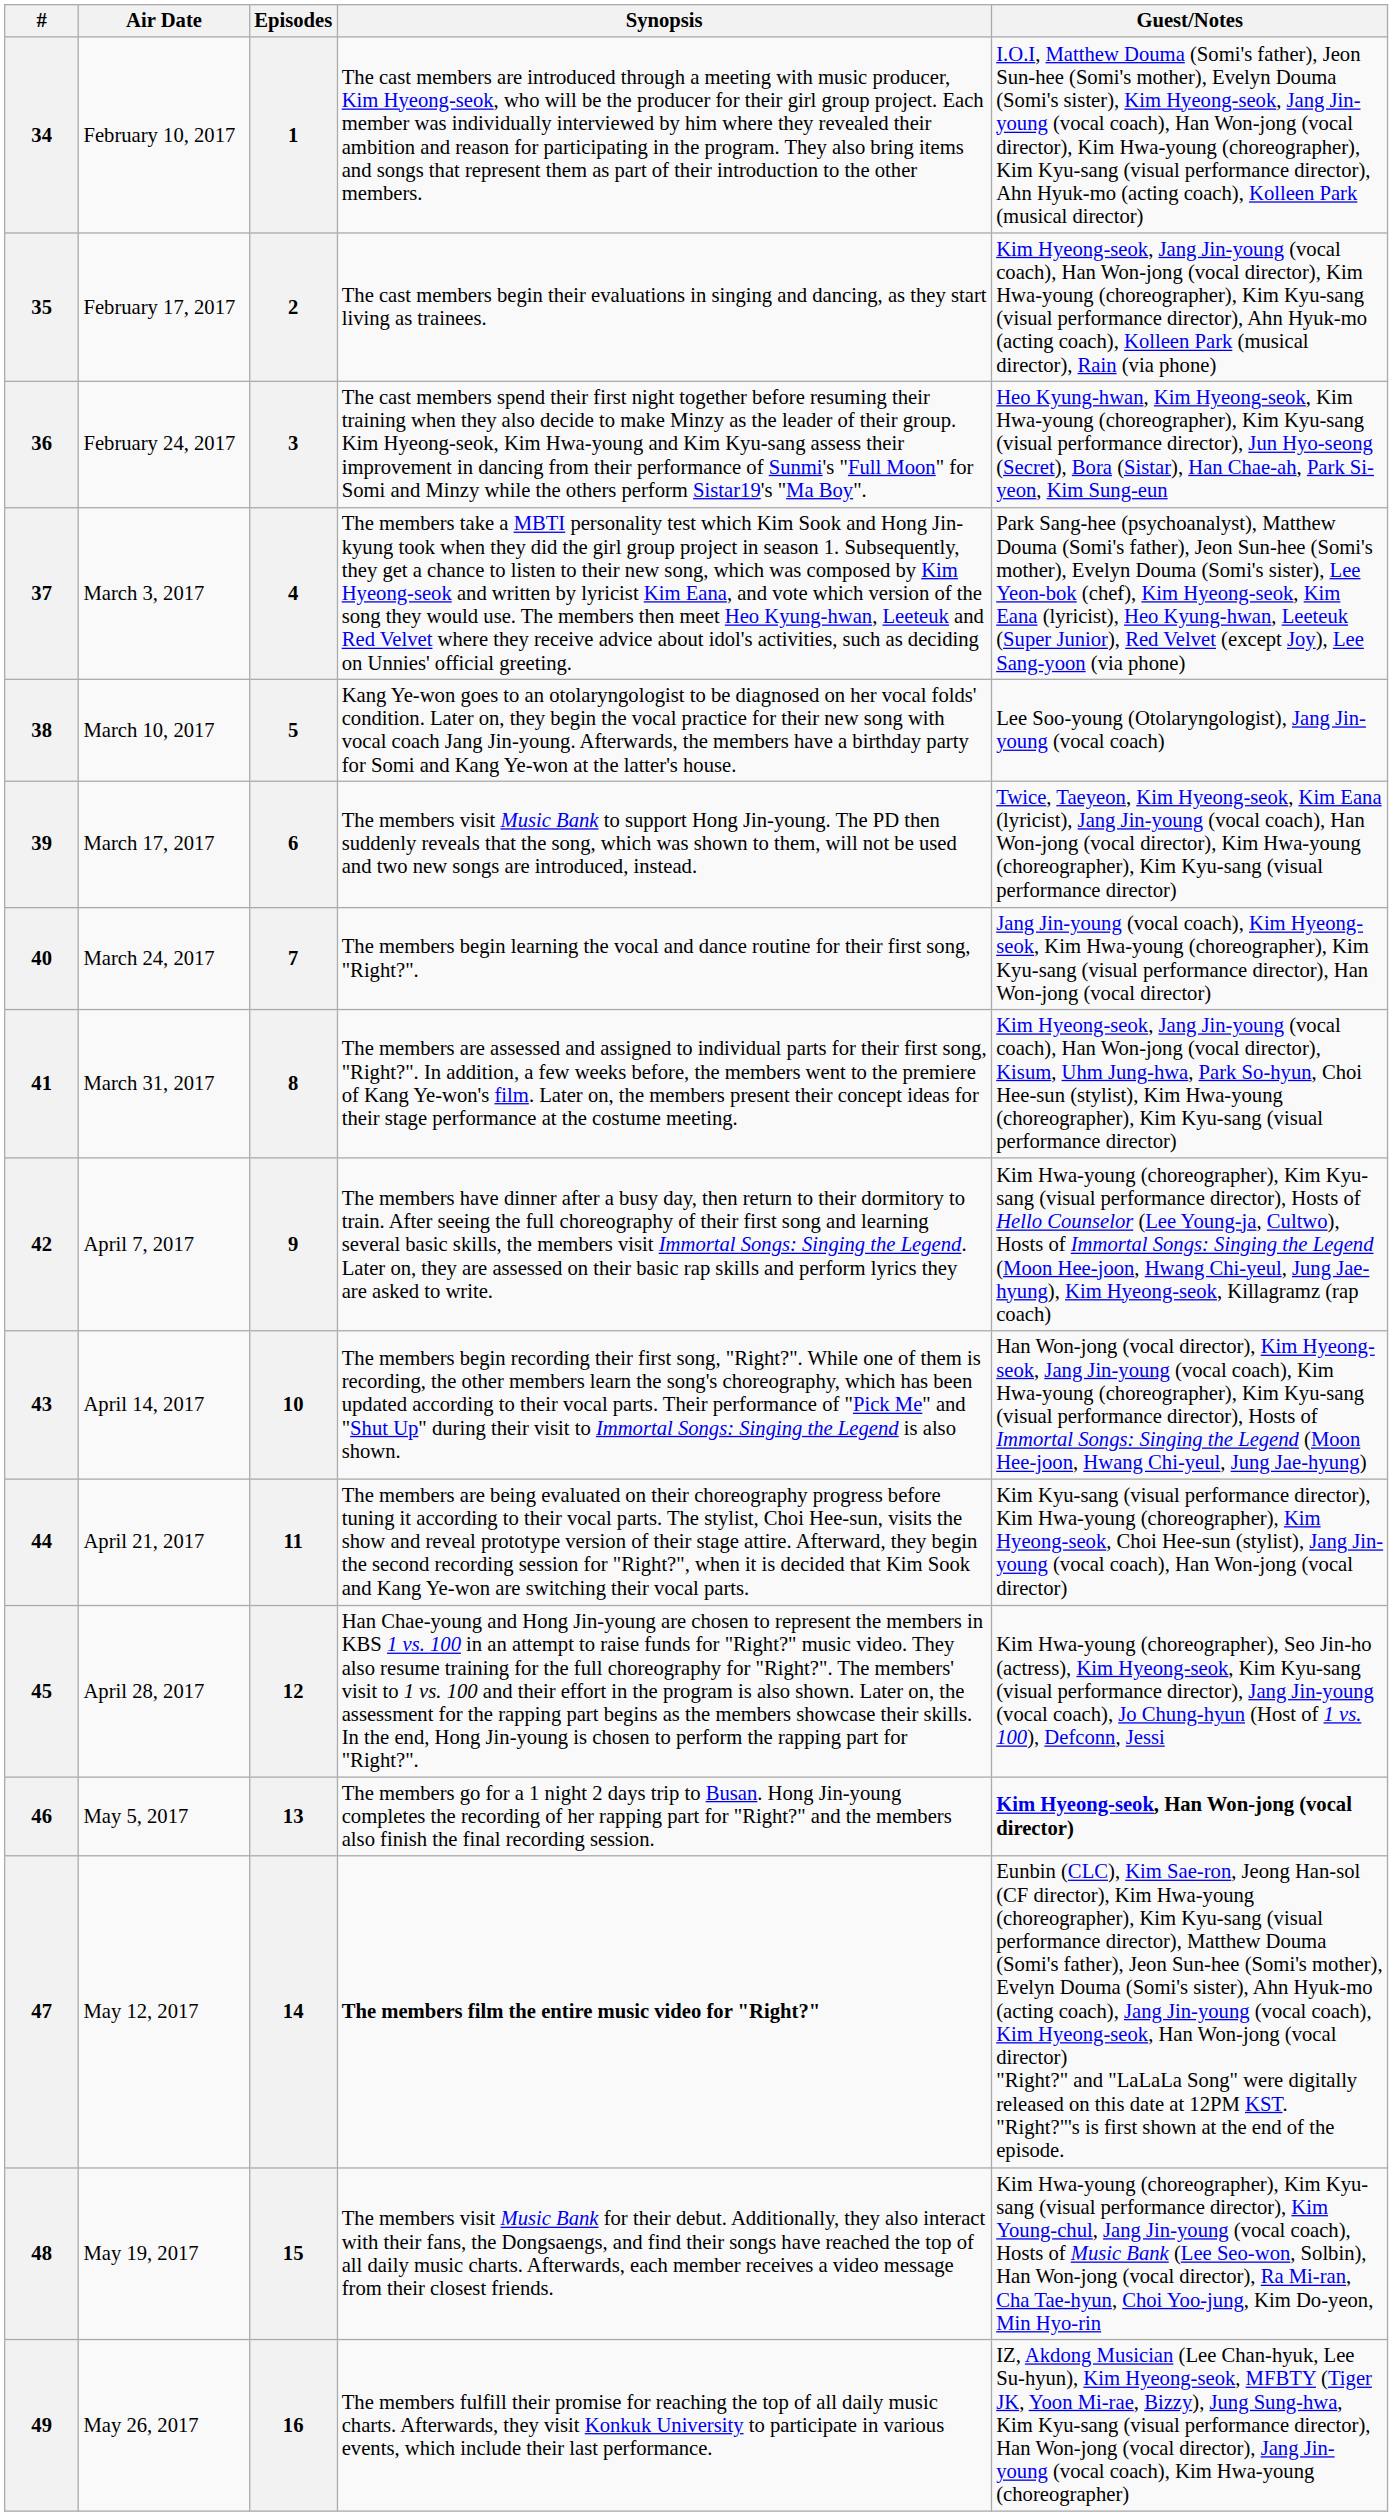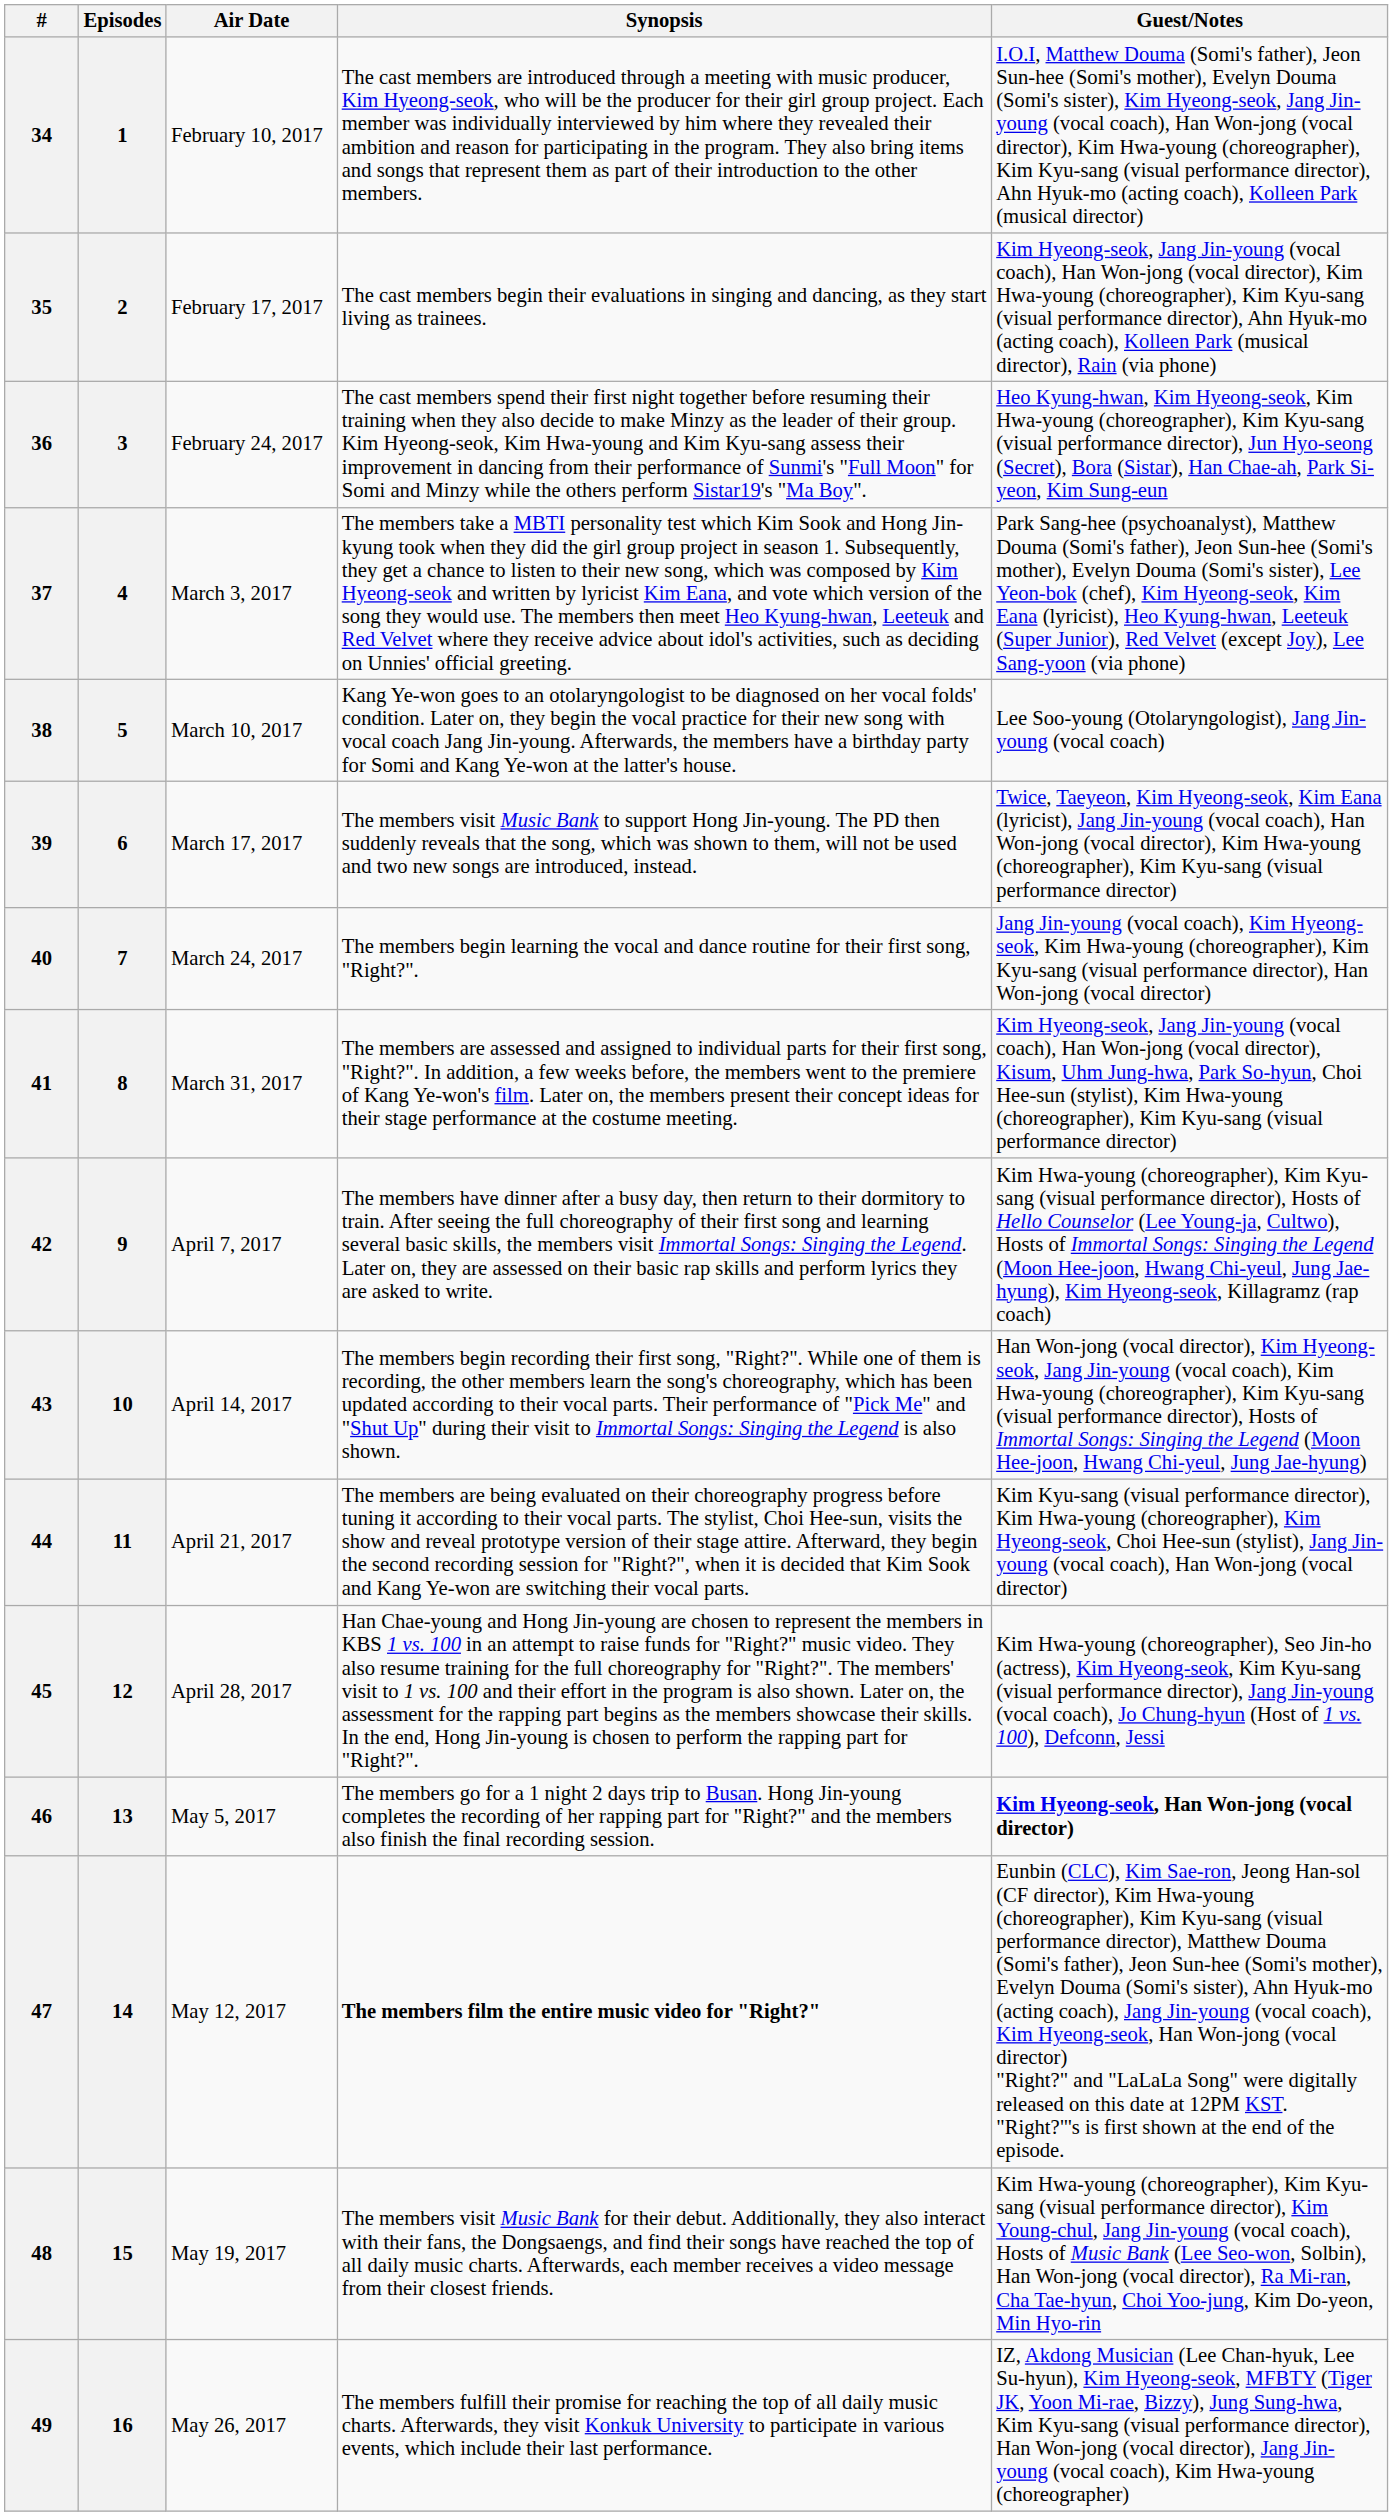columns swapped: Episodes <-> Air Date
